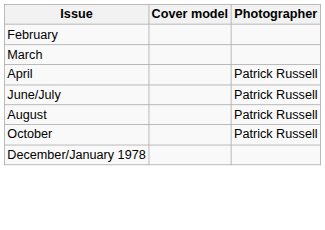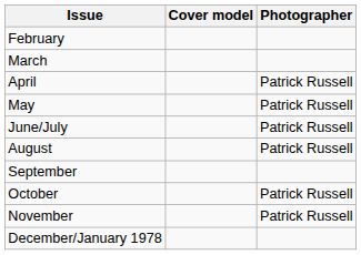+ row: May | Patrick Russell
+ row: September
+ row: November | Patrick Russell
